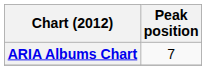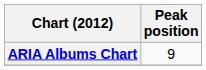ARIA Albums Chart | Peak position: 7 -> 9
